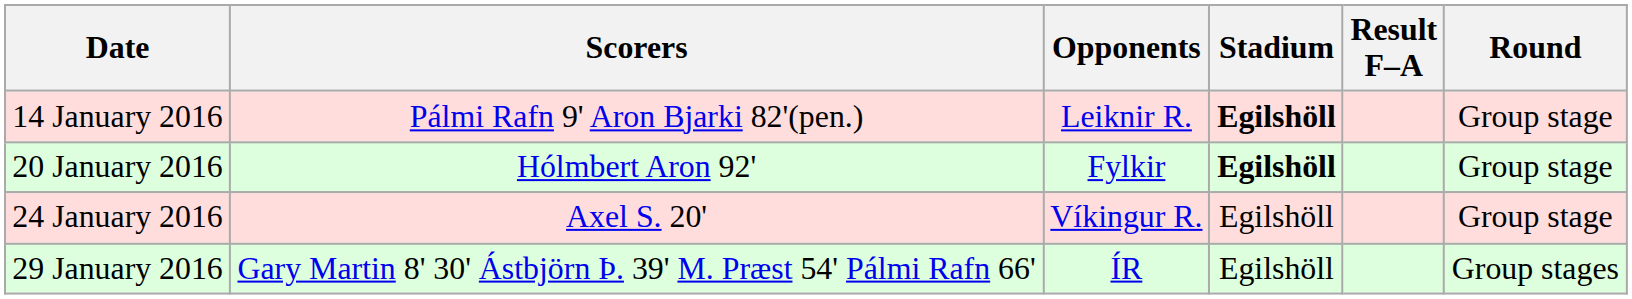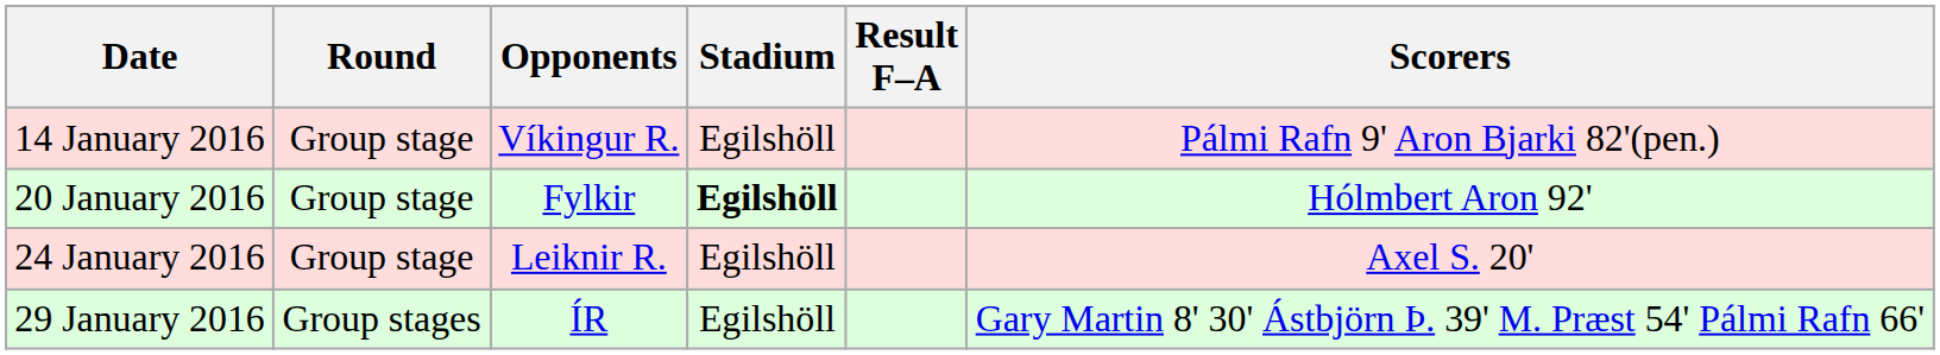columns swapped: Round <-> Scorers
14 January 2016 | Opponents: Leiknir R. -> Víkingur R.
14 January 2016 | Stadium: bold -> normal
24 January 2016 | Opponents: Víkingur R. -> Leiknir R.
